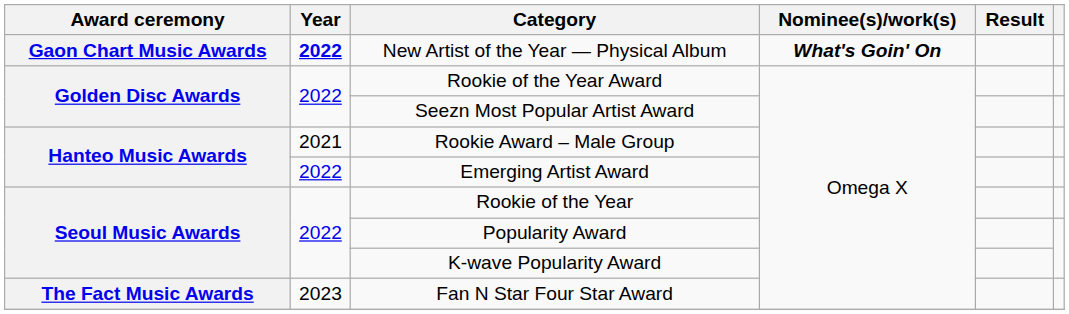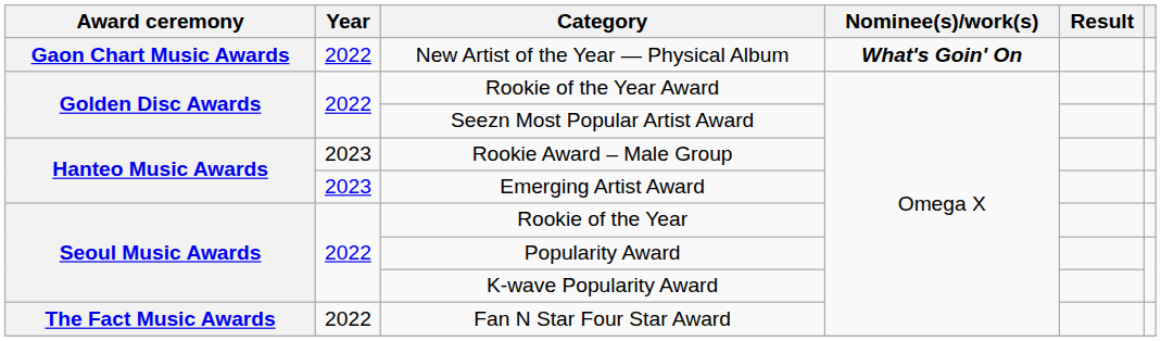New Artist of the Year — Physical Album | Year: bold -> normal
Rookie Award – Male Group | Year: 2021 -> 2023
Emerging Artist Award | Year: 2022 -> 2023
Fan N Star Four Star Award | Year: 2023 -> 2022
